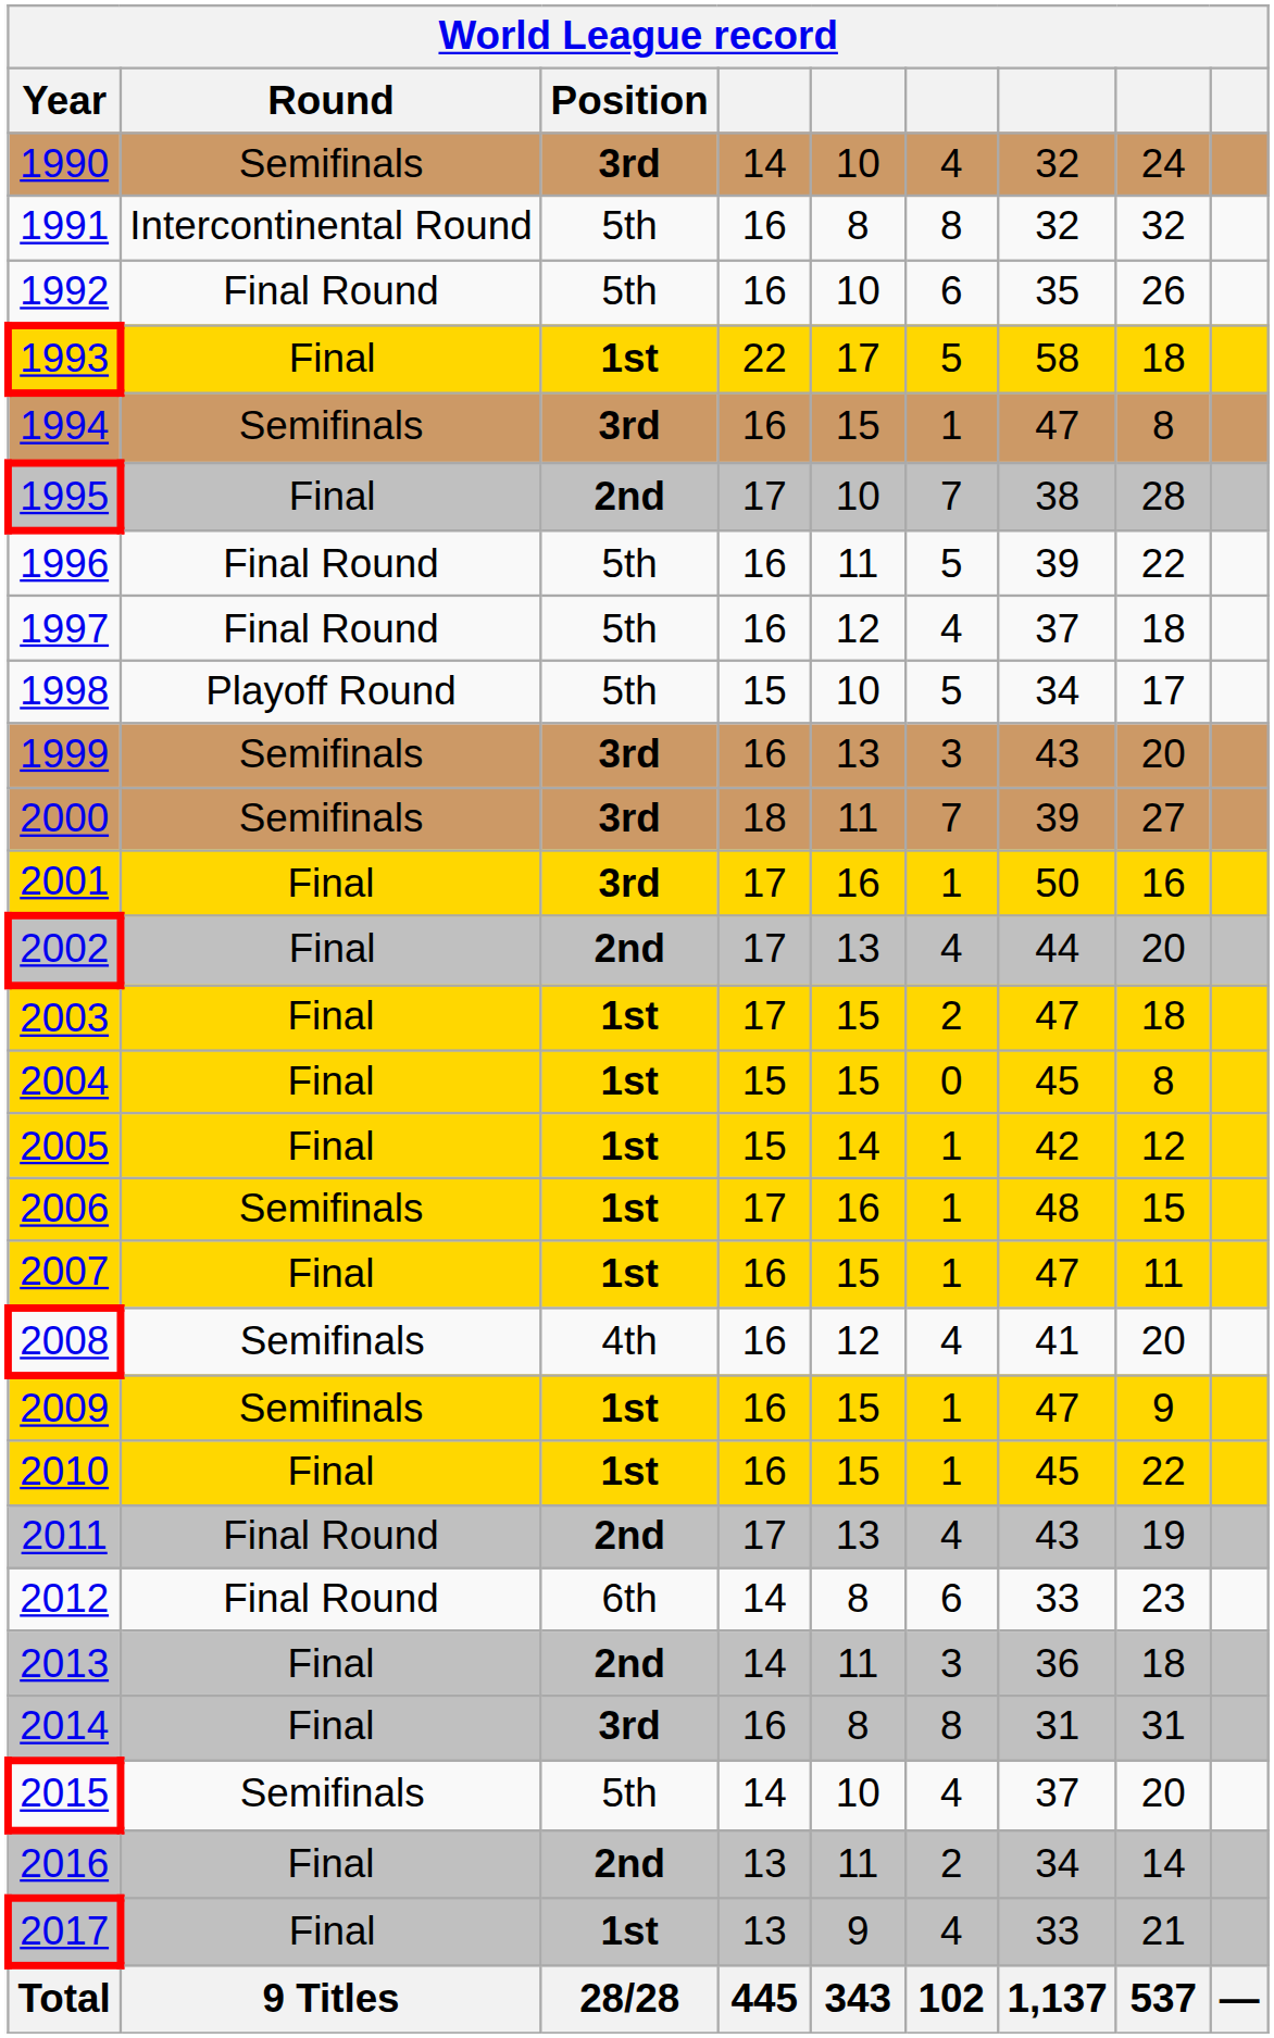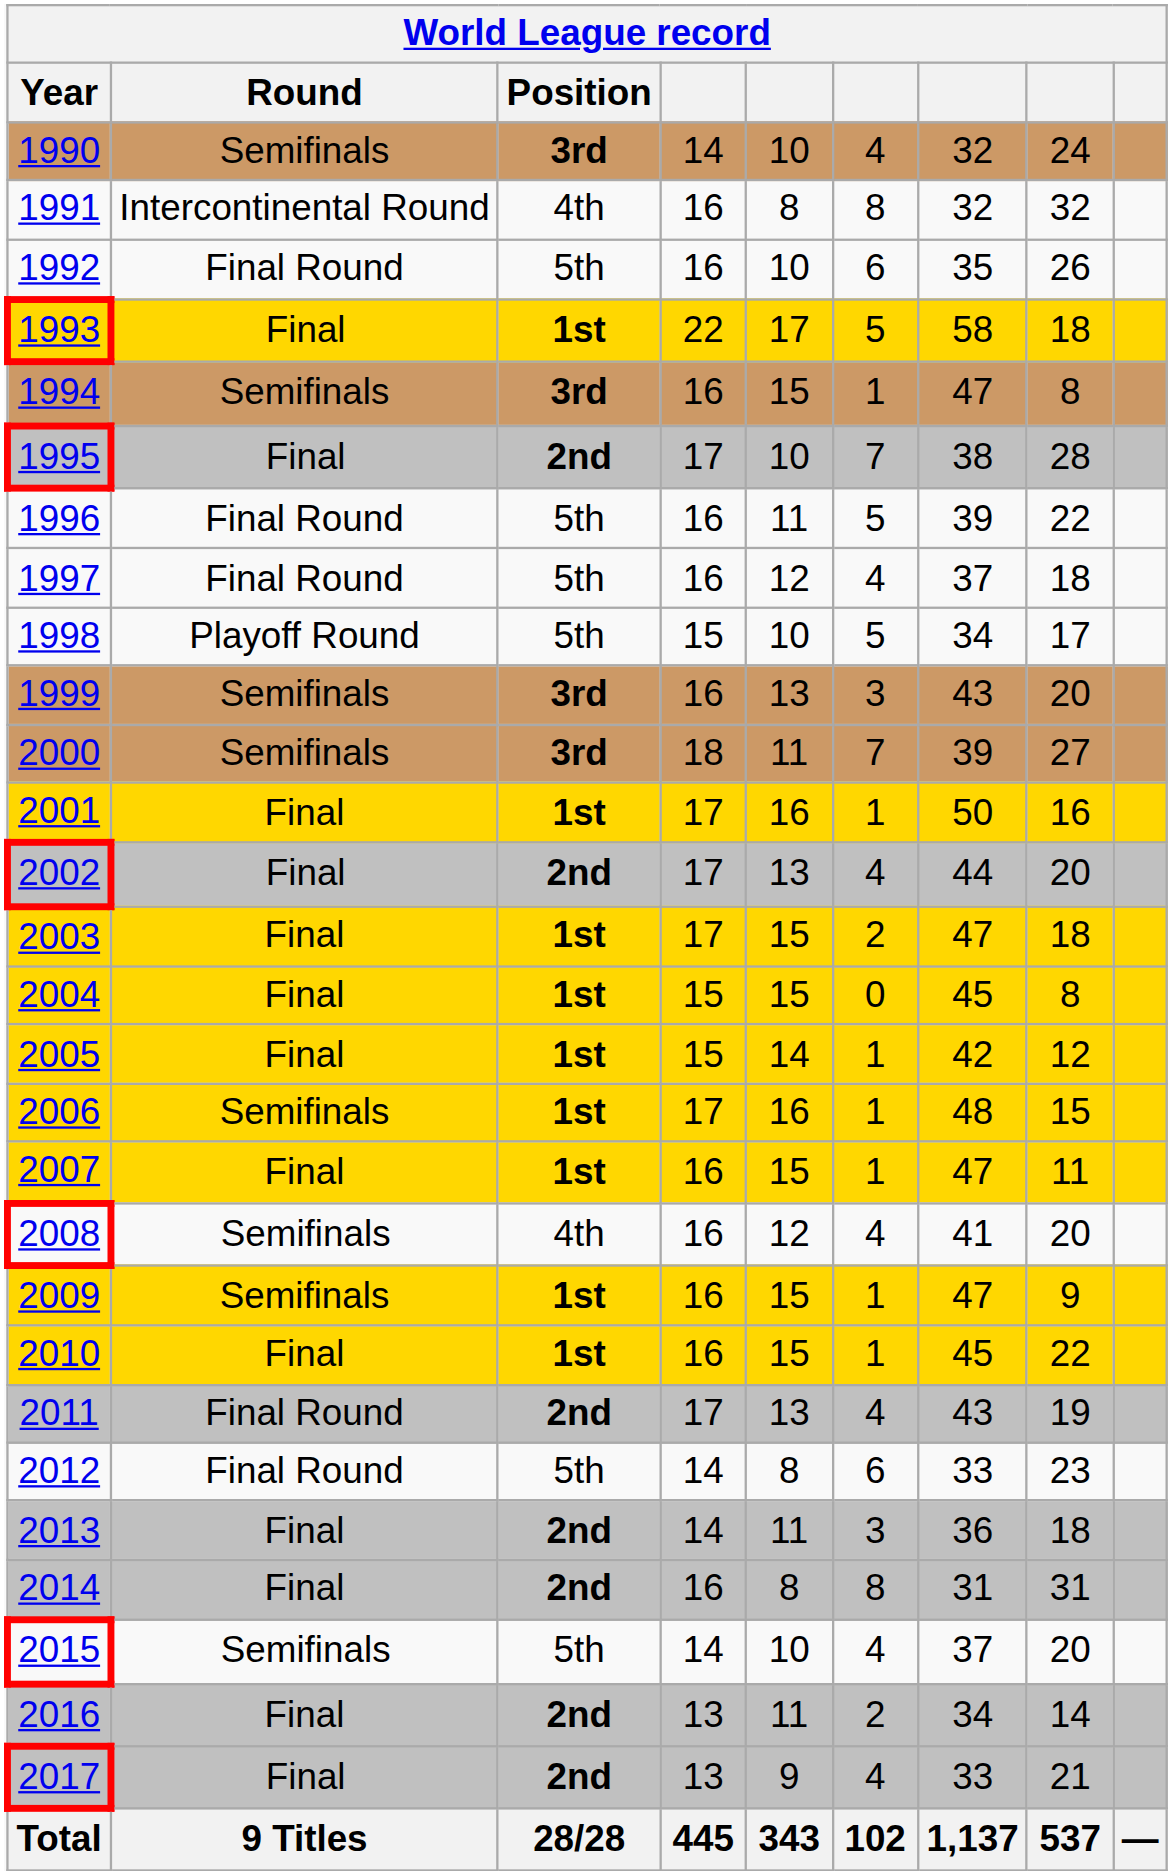1991 | Position: 5th -> 4th
2001 | Position: 3rd -> 1st
2012 | Position: 6th -> 5th
2014 | Position: 3rd -> 2nd
2017 | Position: 1st -> 2nd
